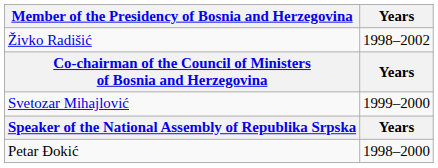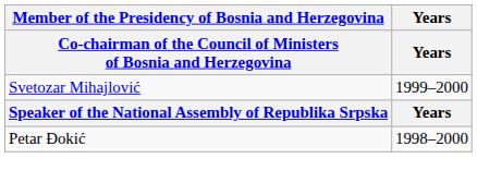- row: Živko Radišić | 1998–2002
